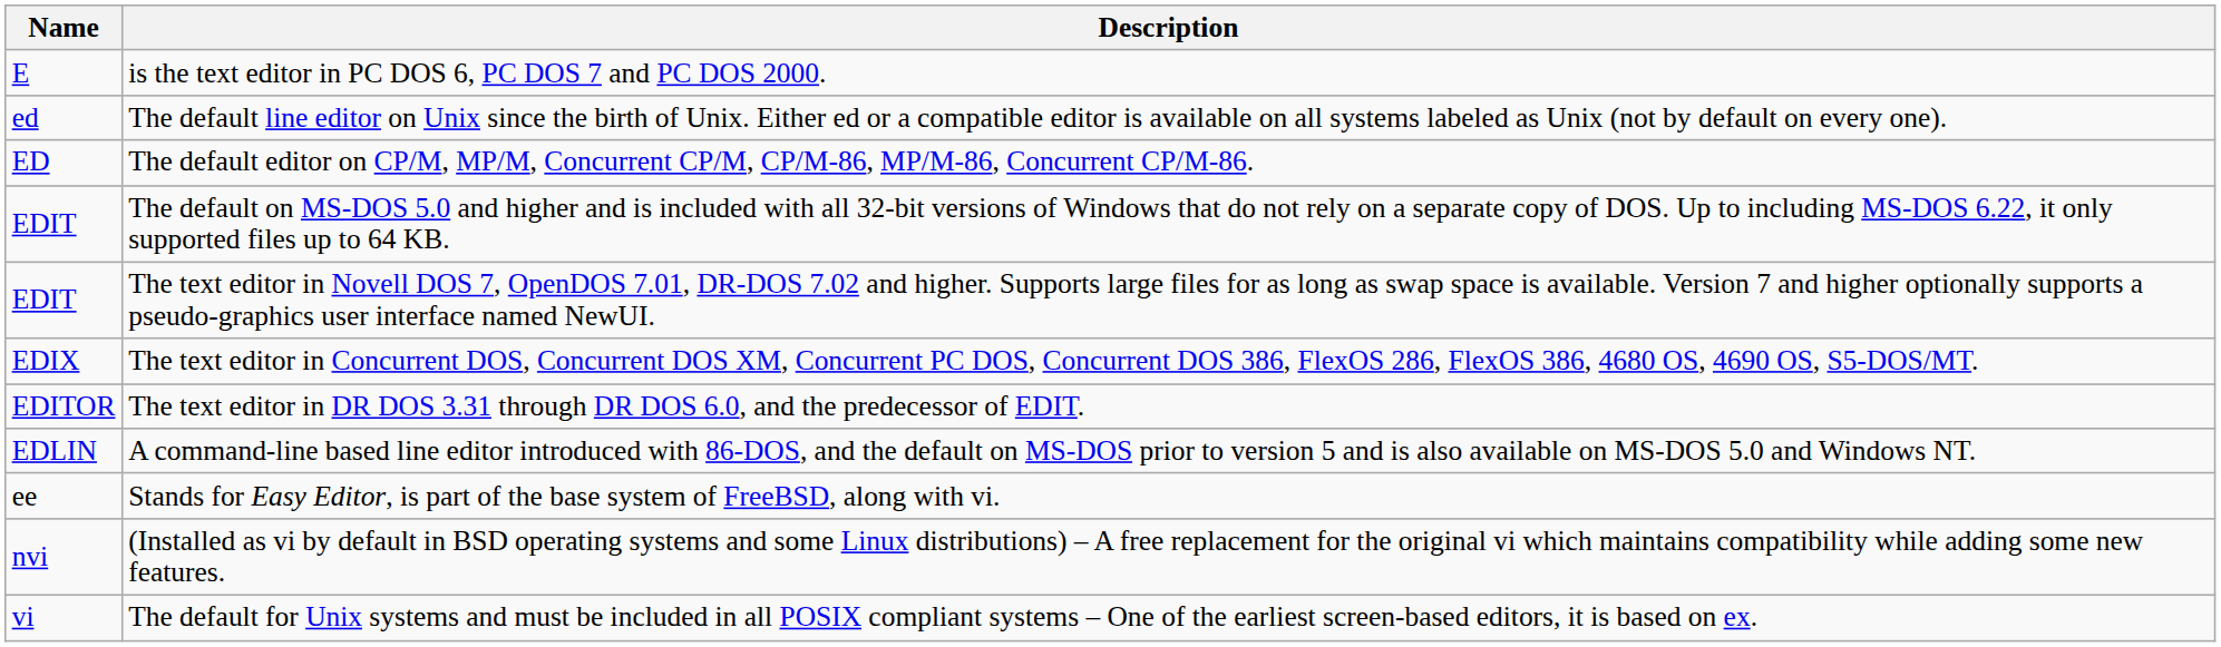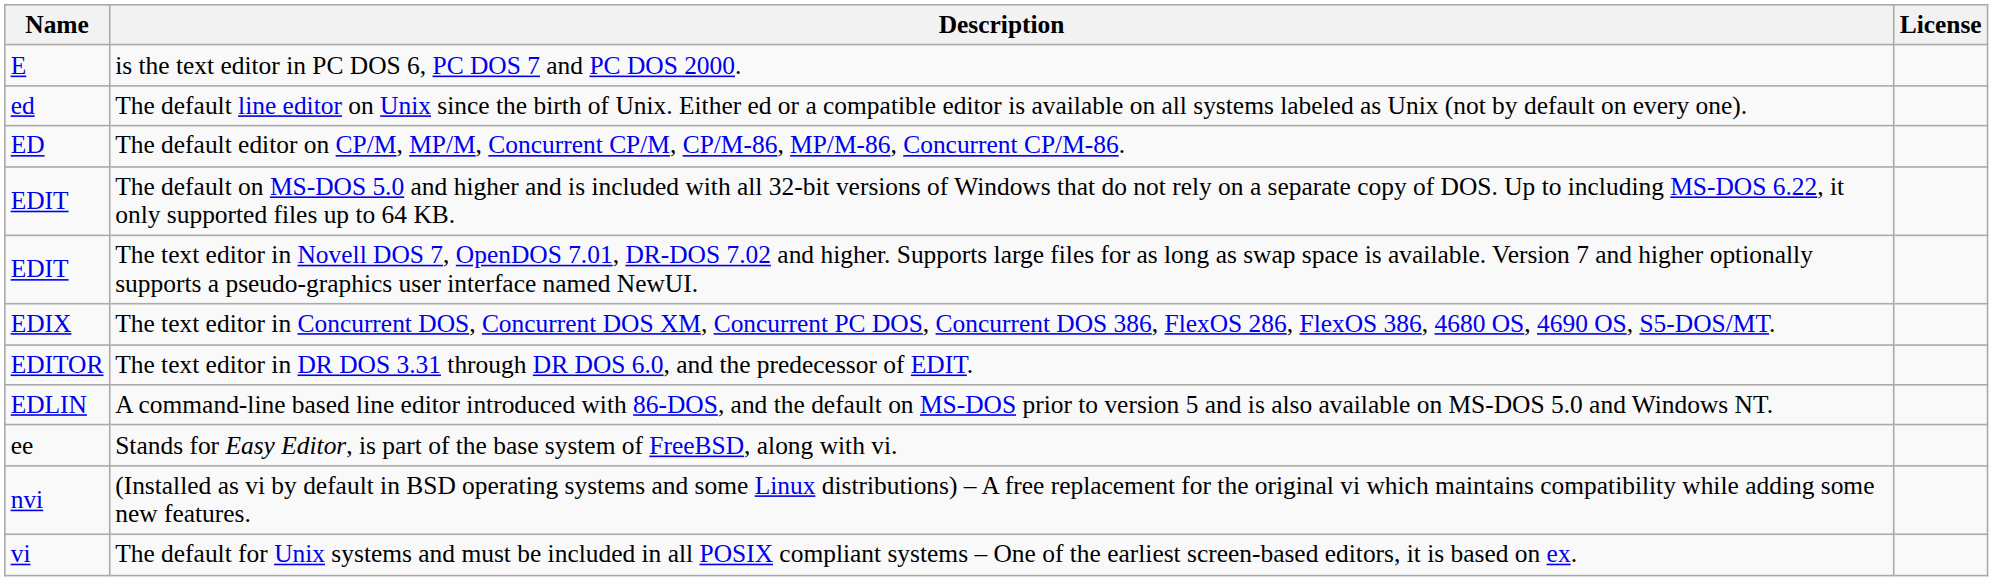+ column: License
